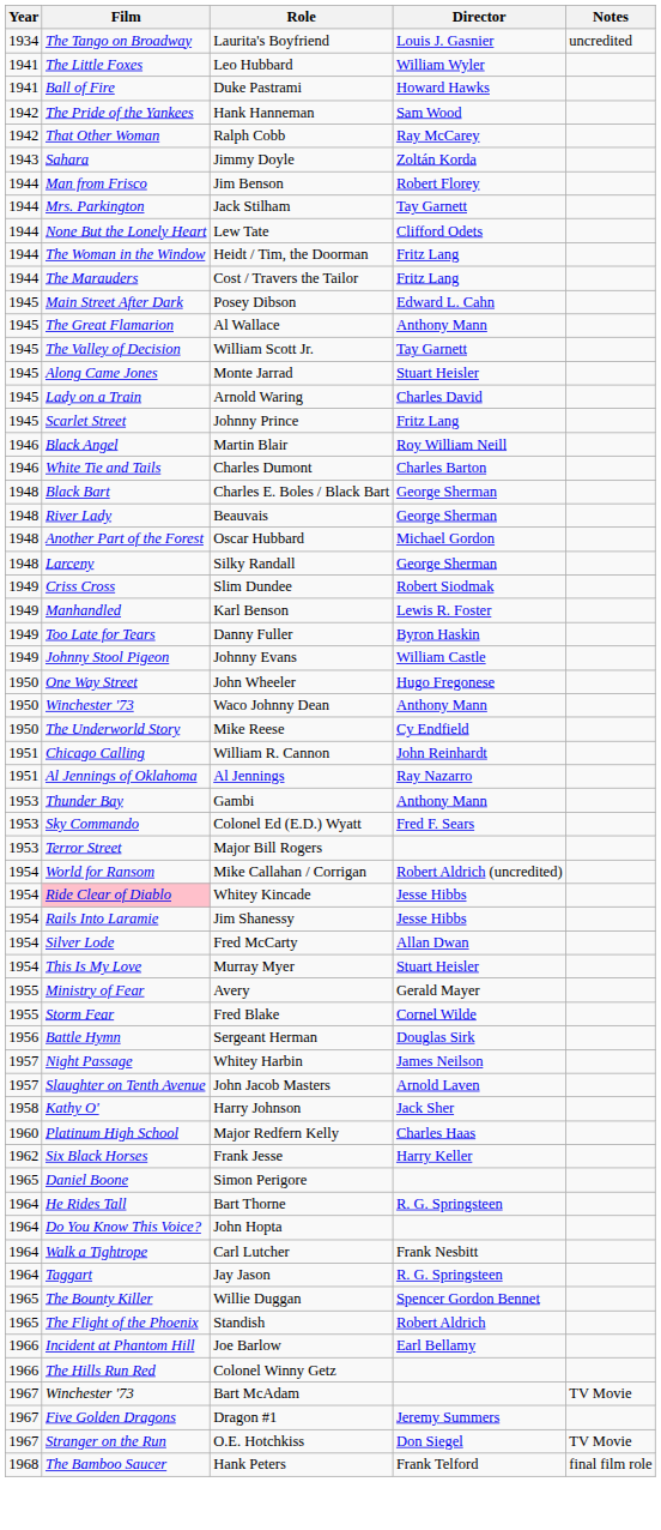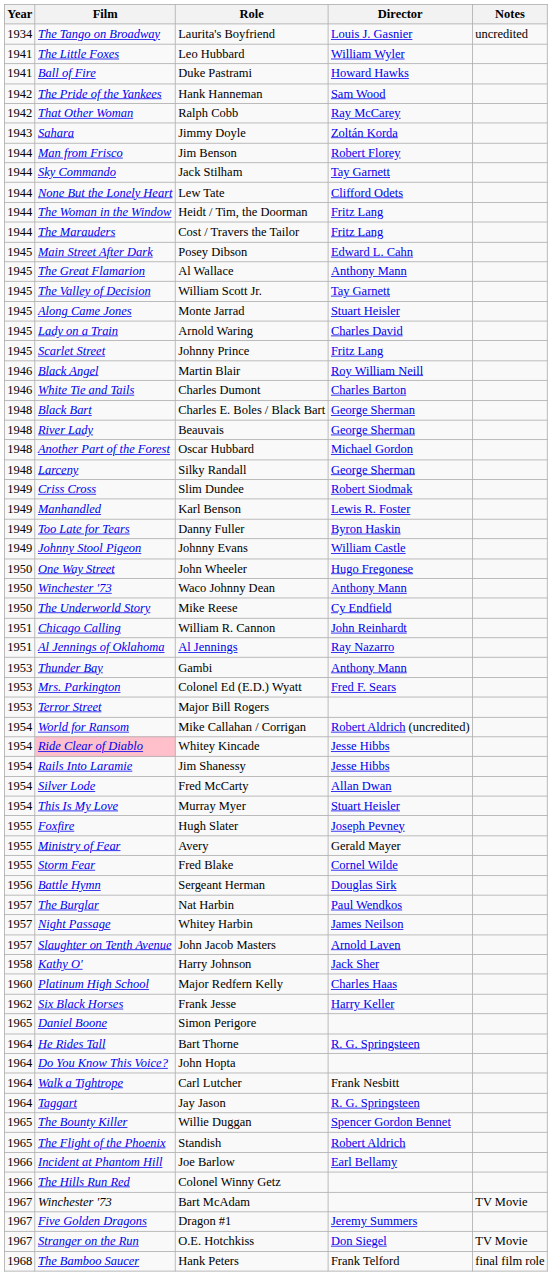Jack Stilham | Film: Mrs. Parkington -> Sky Commando
Colonel Ed (E.D.) Wyatt | Film: Sky Commando -> Mrs. Parkington
+ row: 1955 | Foxfire | Hugh Slater | Joseph Pevney
+ row: 1957 | The Burglar | Nat Harbin | Paul Wendkos
